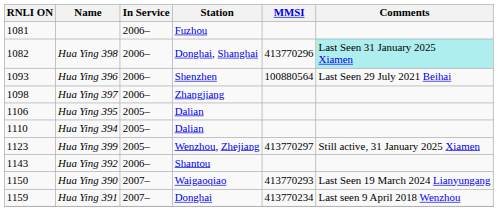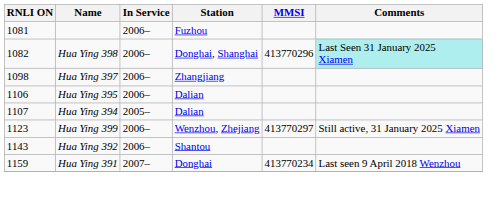- row: 1093 | Hua Ying 396 | 2006– | Shenzhen | 100880564 | Last Seen 29 July 2021 Beihai
Hua Ying 395 | In Service: 2005– -> 2006–
Hua Ying 394 | RNLI ON: 1110 -> 1107
Hua Ying 399 | In Service: 2005– -> 2006–
- row: 1150 | Hua Ying 390 | 2007– | Waigaoqiao | 413770293 | Last Seen 19 March 2024 Lianyungang
